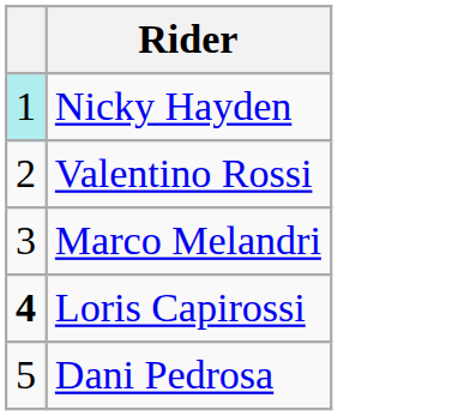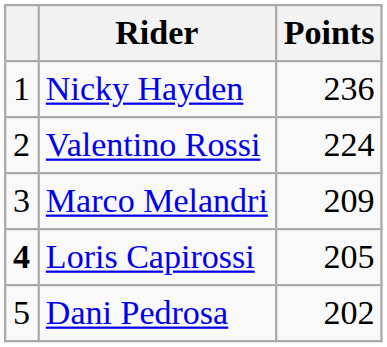+ column: Points | 236 | 224 | 209 | 205 | 202
Nicky Hayden | column 1: paleturquoise background -> no background
